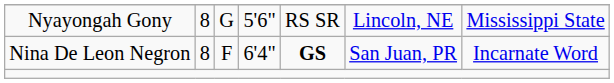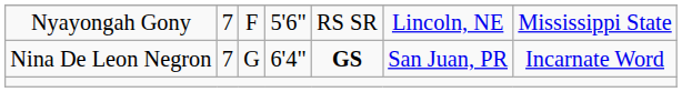Nyayongah Gony | column 2: 8 -> 7
Nyayongah Gony | column 3: G -> F
Nina De Leon Negron | column 2: 8 -> 7
Nina De Leon Negron | column 3: F -> G
